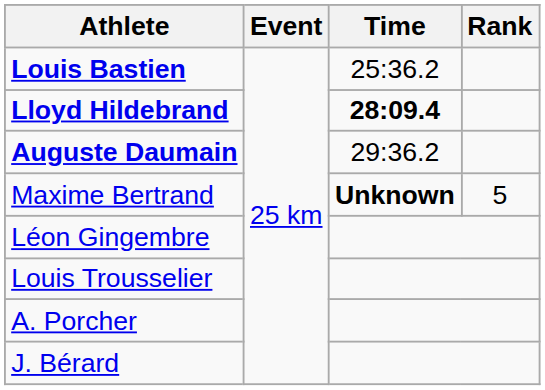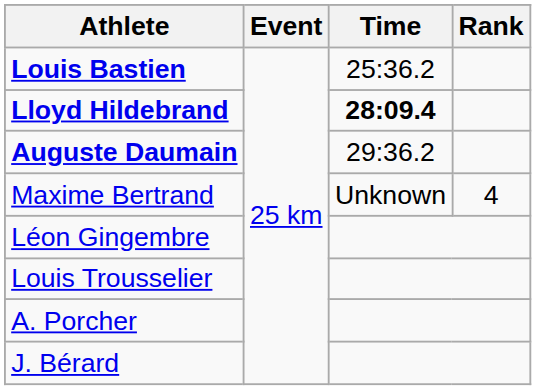Maxime Bertrand | Time: bold -> normal
Maxime Bertrand | Rank: 5 -> 4
